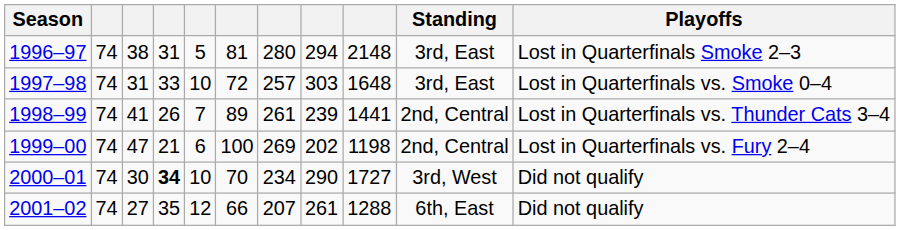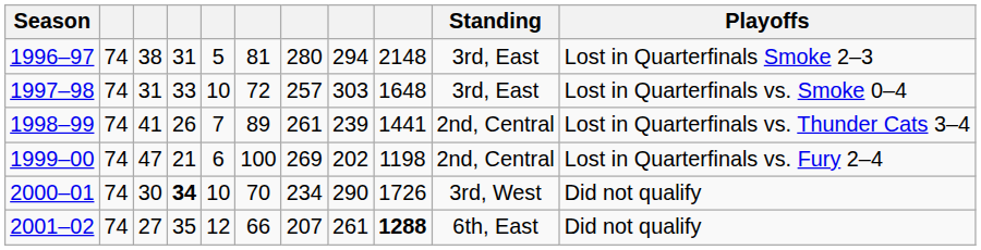2000–01 | column 9: 1727 -> 1726
2001–02 | column 9: normal -> bold
